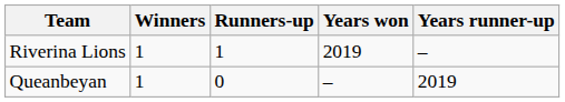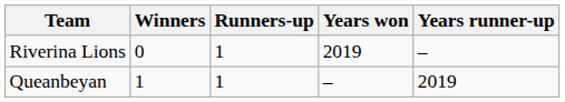Riverina Lions | Winners: 1 -> 0
Queanbeyan | Runners-up: 0 -> 1
